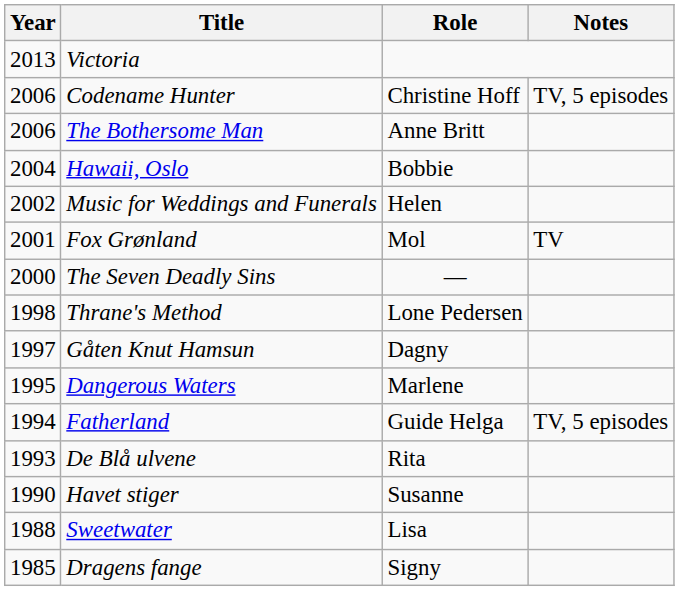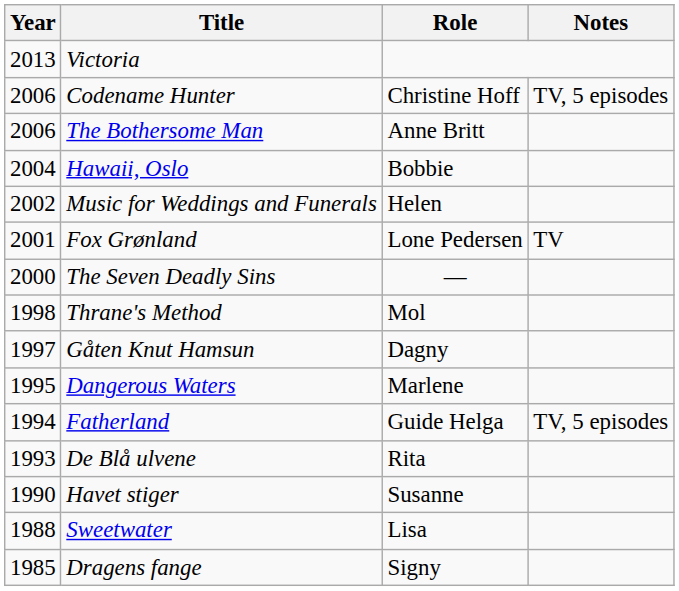Fox Grønland | Role: Mol -> Lone Pedersen
Thrane's Method | Role: Lone Pedersen -> Mol
